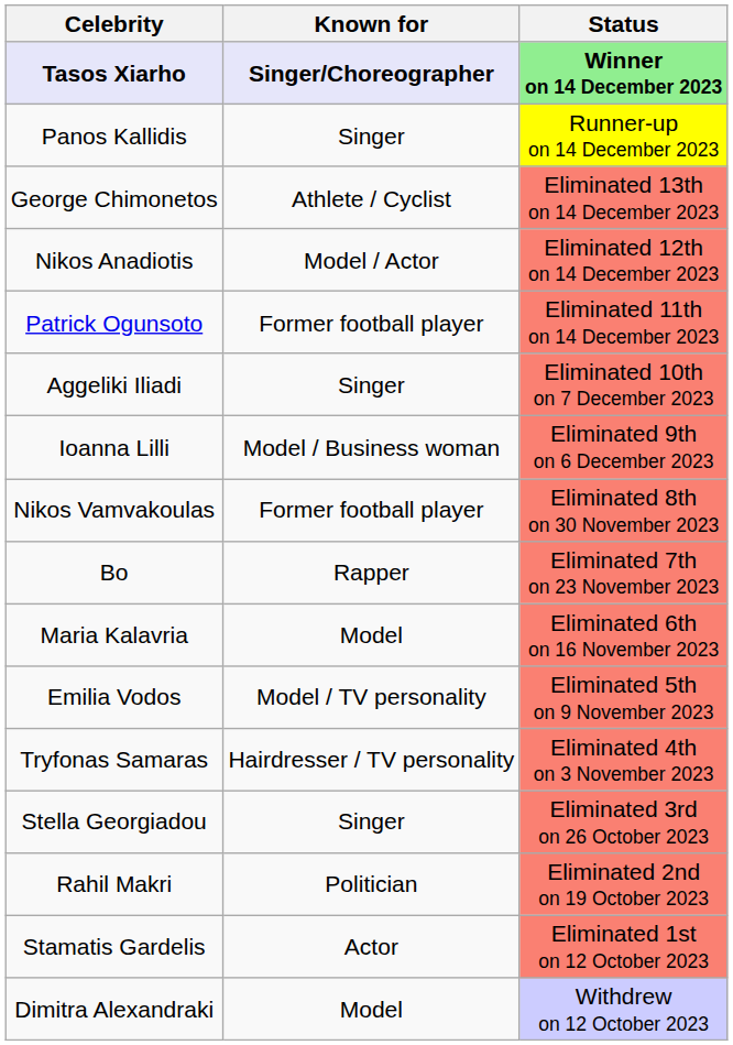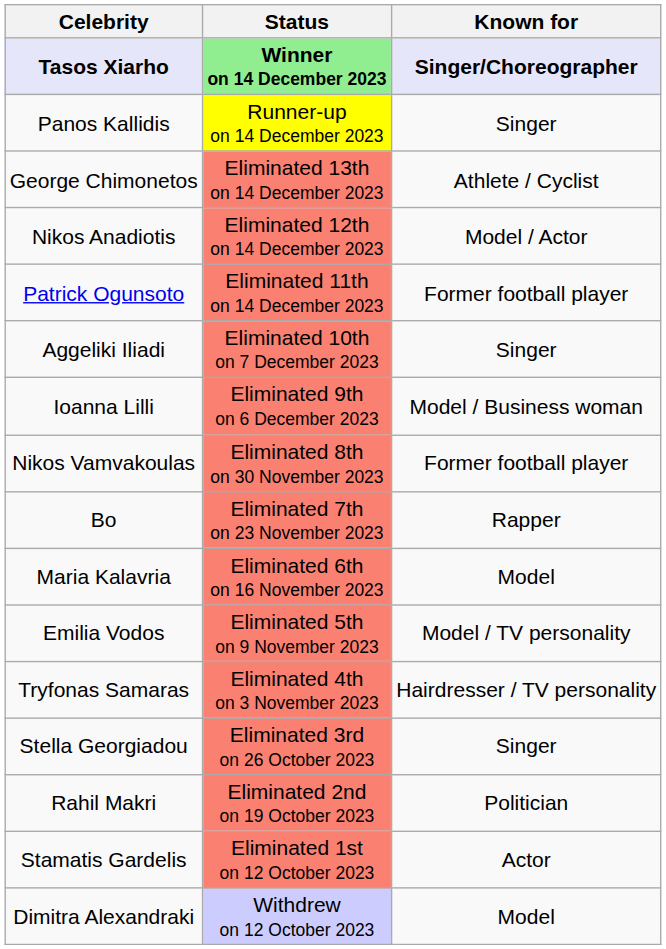columns swapped: Known for <-> Status
